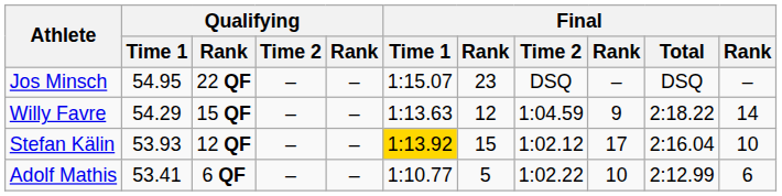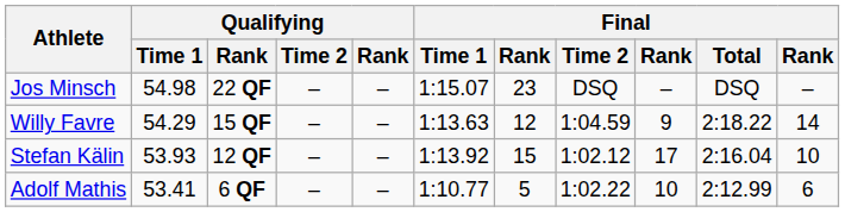Jos Minsch | Qualifying / Time 1: 54.95 -> 54.98
Stefan Kälin | Final / Time 1: gold background -> no background
